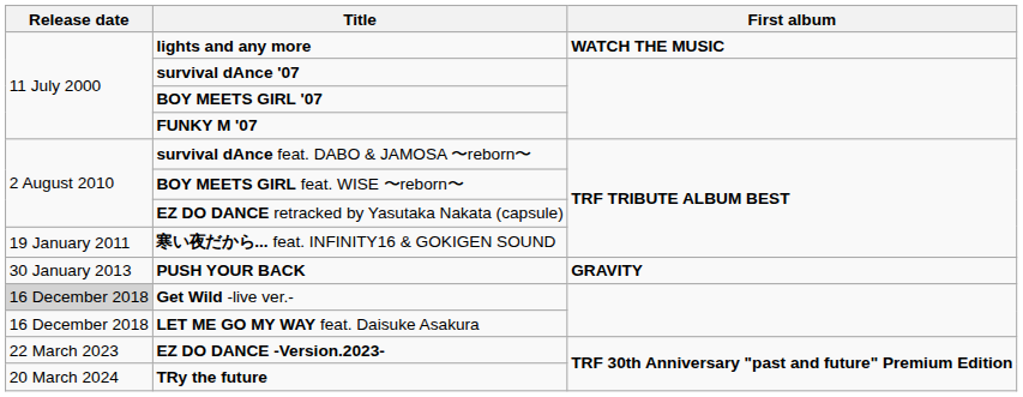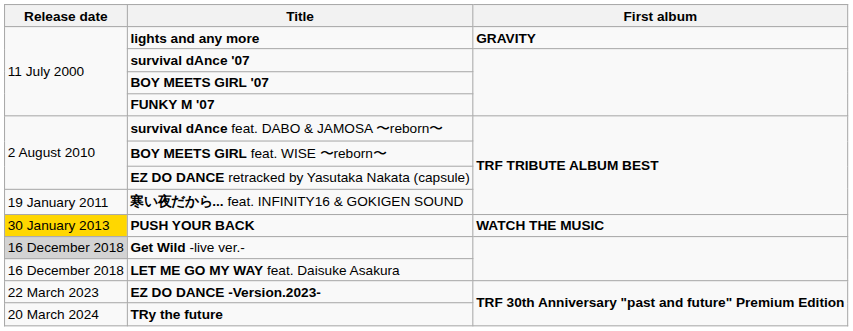lights and any more | First album: WATCH THE MUSIC -> GRAVITY
PUSH YOUR BACK | Release date: no background -> gold background
PUSH YOUR BACK | First album: GRAVITY -> WATCH THE MUSIC
